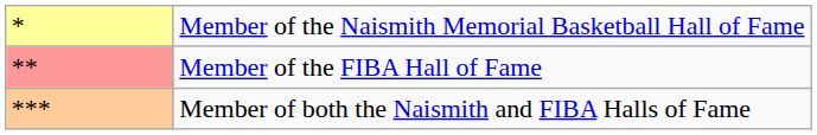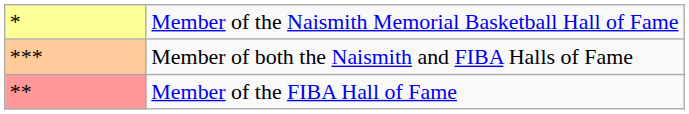rows swapped: Member of the FIBA Hall of Fame <-> Member of both the Naismith and FIBA Halls of Fame
